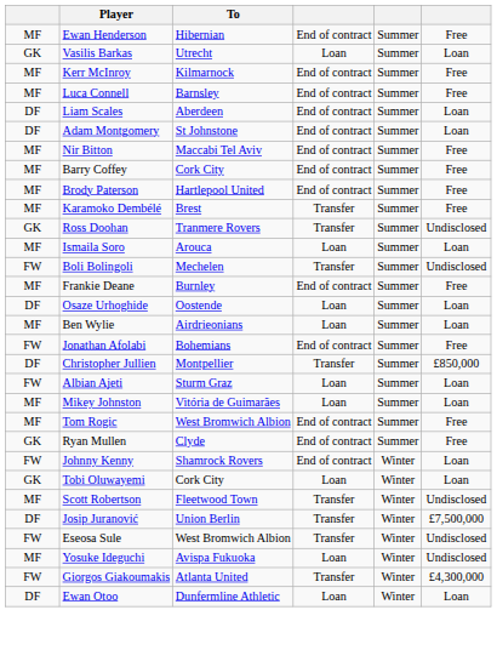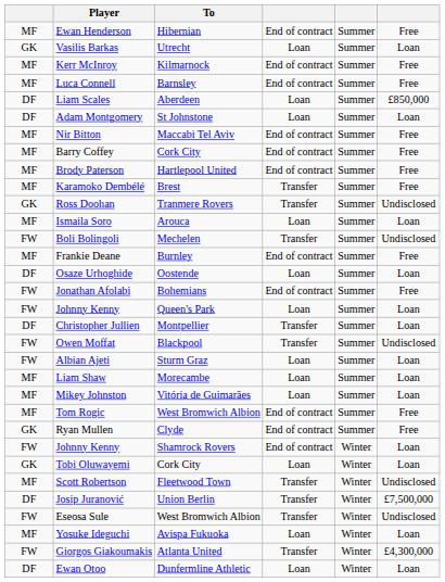Liam Scales | column 4: End of contract -> Loan
Liam Scales | column 6: Loan -> £850,000
Adam Montgomery | column 4: End of contract -> Loan
- row: MF | Ben Wylie | Airdrieonians | Loan | Summer | Loan
+ row: FW | Johnny Kenny | Queen's Park | Loan | Summer | Loan
Christopher Jullien | column 6: £850,000 -> Loan
+ row: FW | Owen Moffat | Blackpool | Transfer | Summer | Undisclosed
+ row: MF | Liam Shaw | Morecambe | Loan | Summer | Loan
Yosuke Ideguchi | column 6: Undisclosed -> Loan
